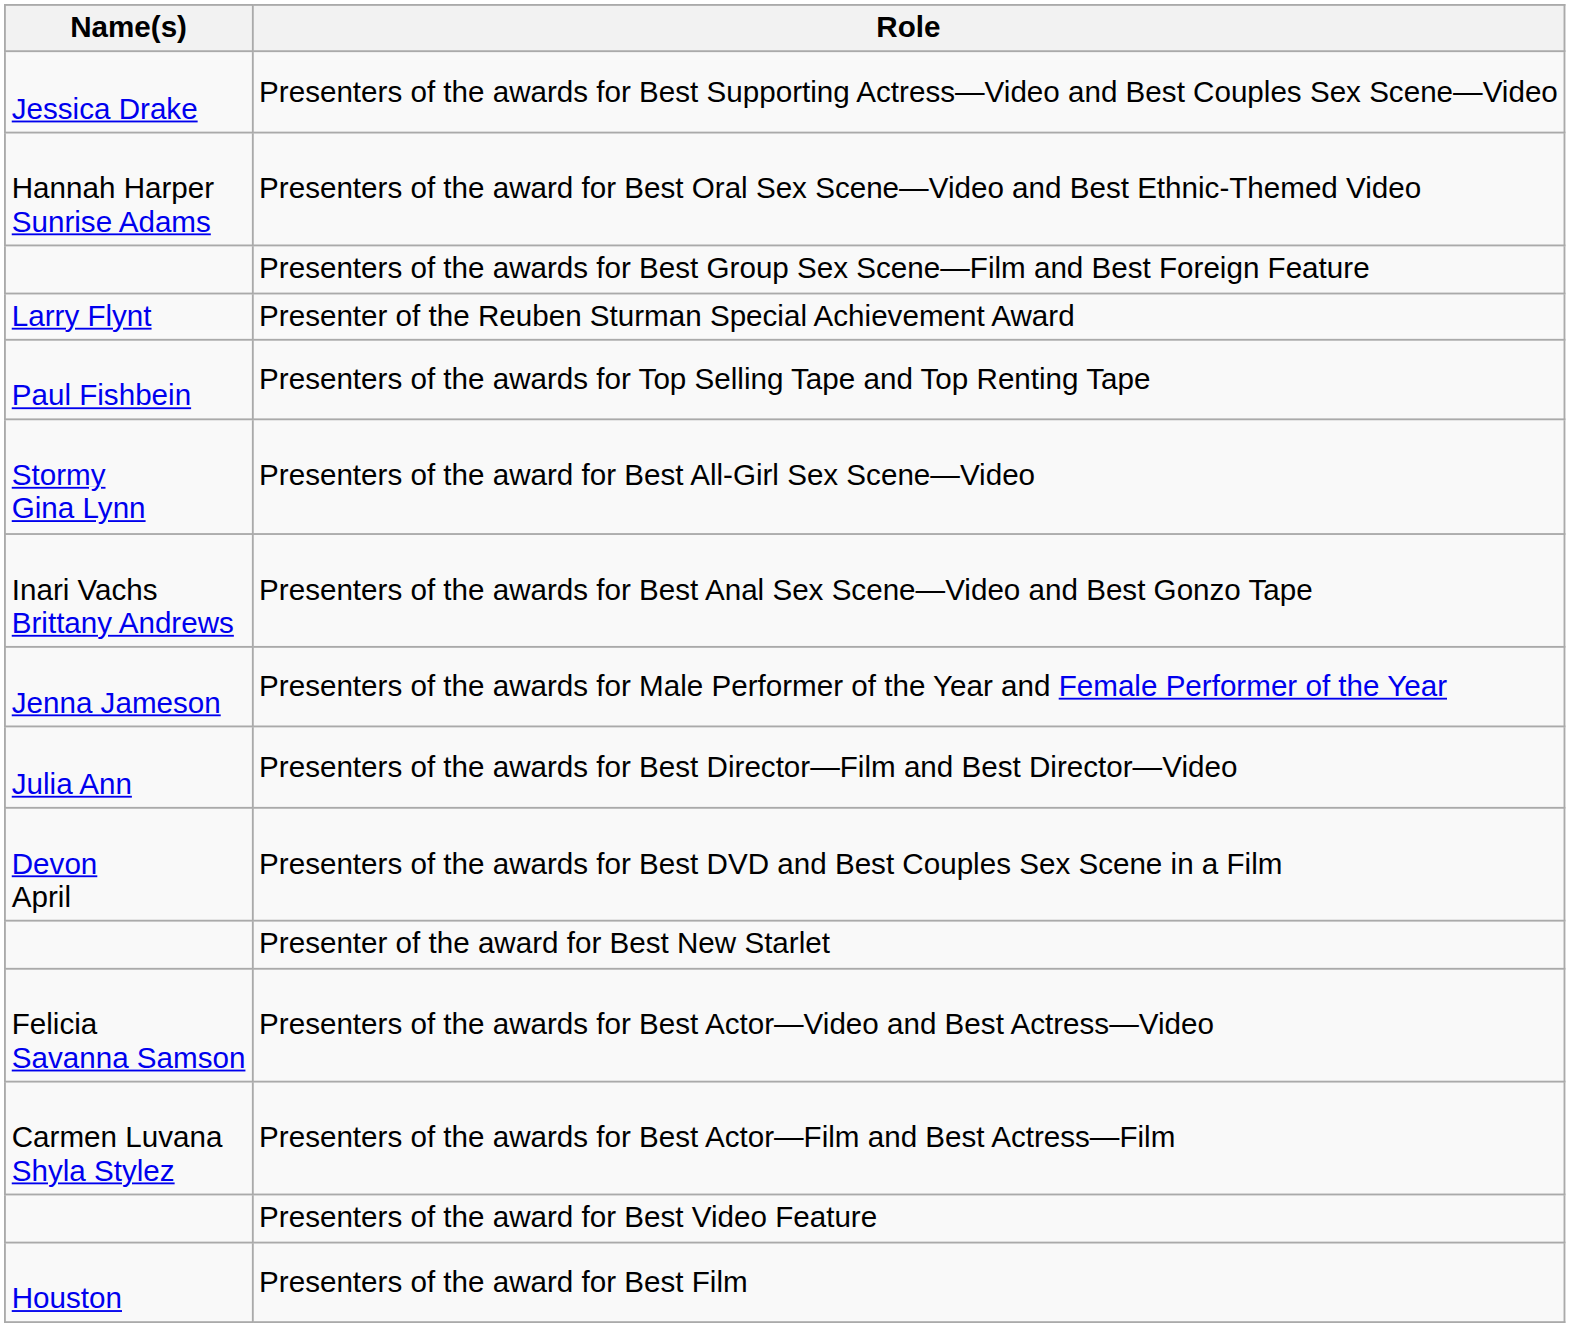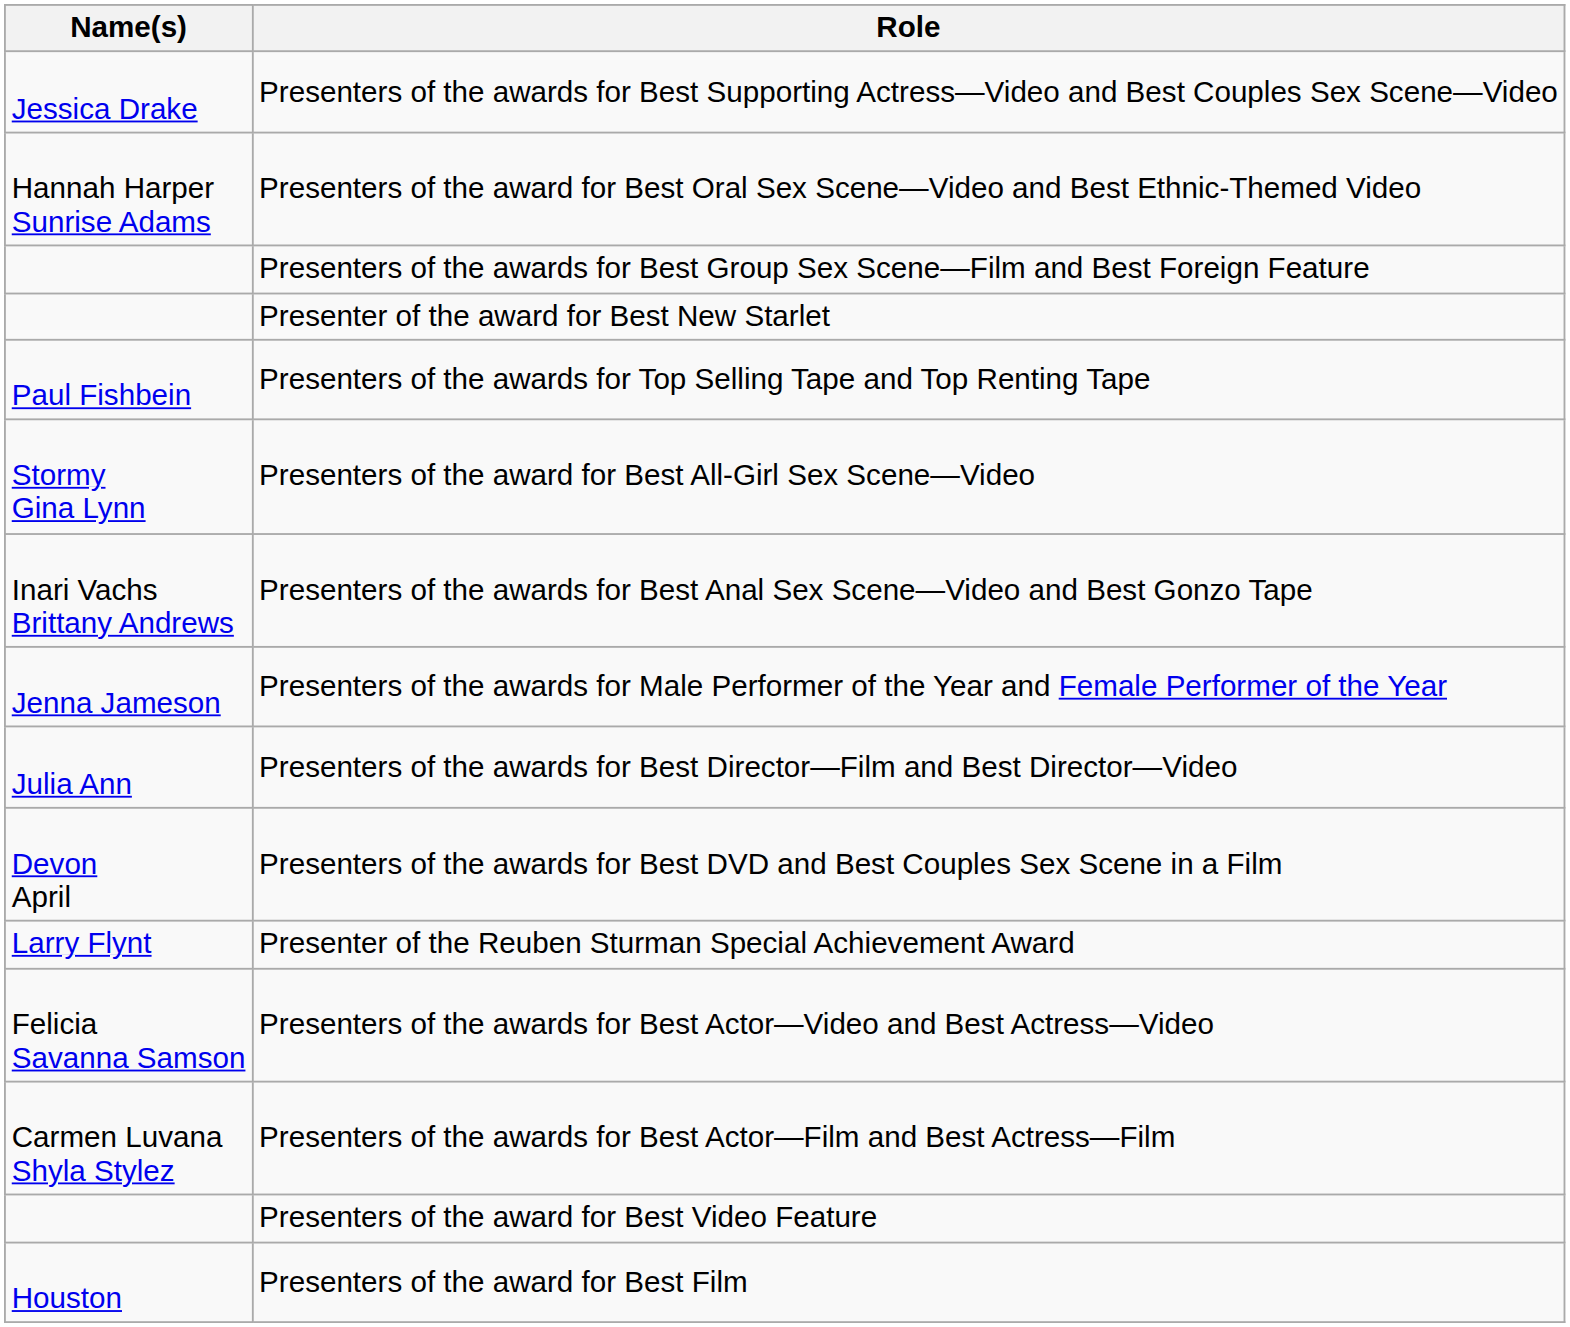rows swapped: Presenter of the Reuben Sturman Special Achievement Award <-> Presenter of the award for Best New Starlet
